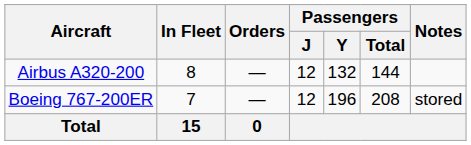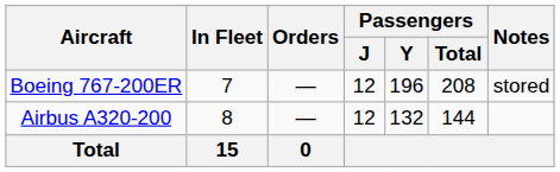rows swapped: Airbus A320-200 <-> Boeing 767-200ER
